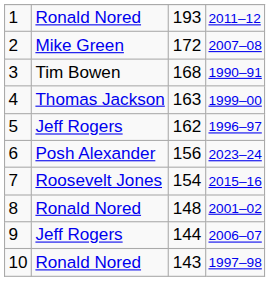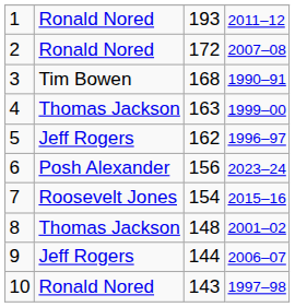2 | column 2: Mike Green -> Ronald Nored
8 | column 2: Ronald Nored -> Thomas Jackson
